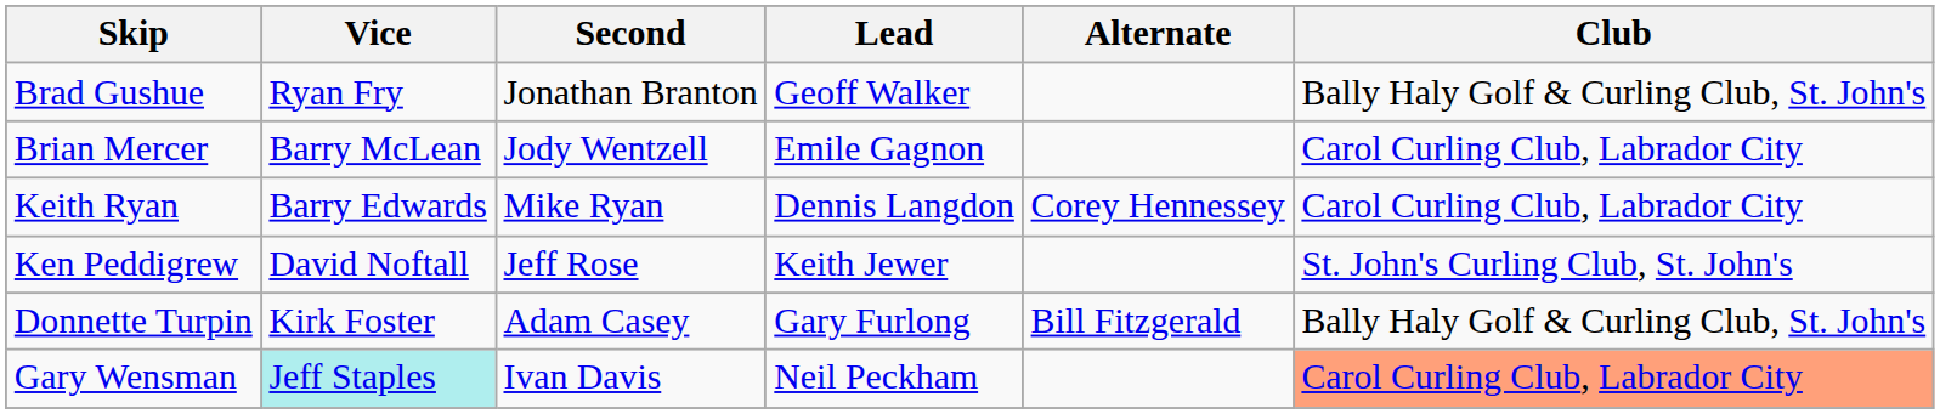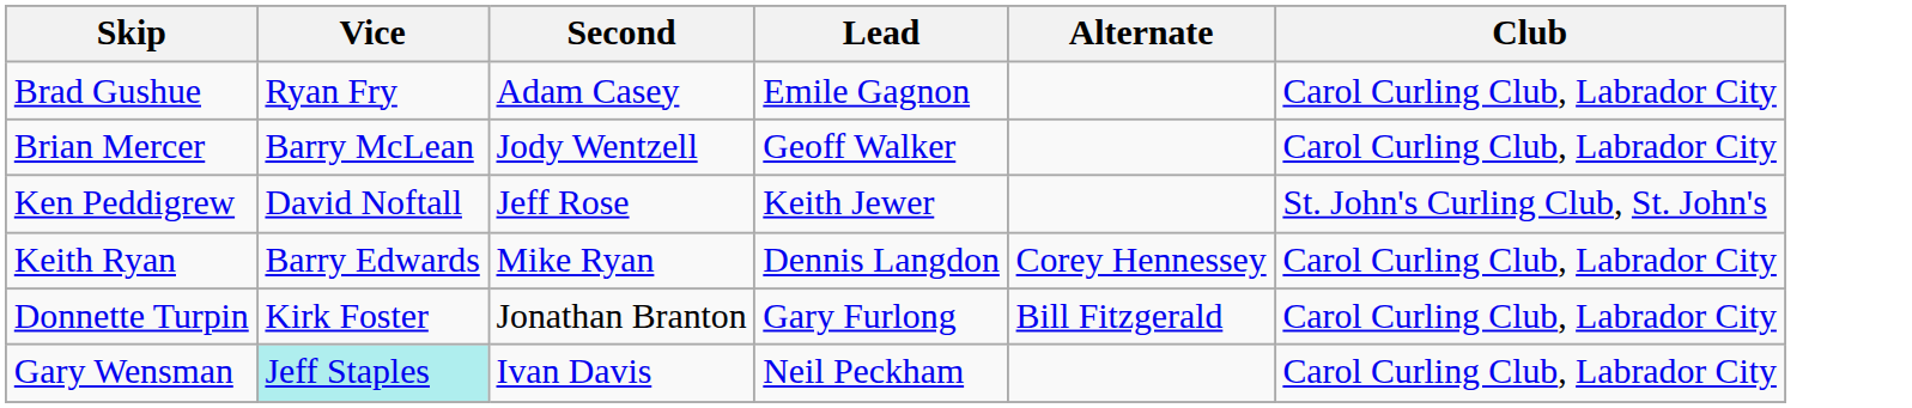Brad Gushue | Second: Jonathan Branton -> Adam Casey
Brad Gushue | Lead: Geoff Walker -> Emile Gagnon
Brad Gushue | Club: Bally Haly Golf & Curling Club, St. John's -> Carol Curling Club, Labrador City
Brian Mercer | Lead: Emile Gagnon -> Geoff Walker
rows swapped: Ken Peddigrew <-> Keith Ryan
Donnette Turpin | Second: Adam Casey -> Jonathan Branton
Donnette Turpin | Club: Bally Haly Golf & Curling Club, St. John's -> Carol Curling Club, Labrador City
Gary Wensman | Club: lightsalmon background -> no background
